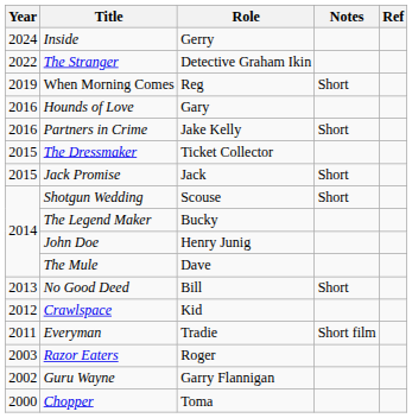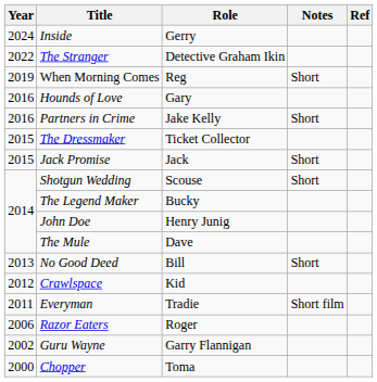Razor Eaters | Year: 2003 -> 2006
